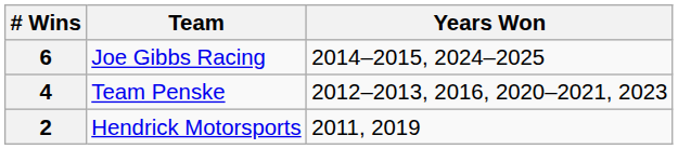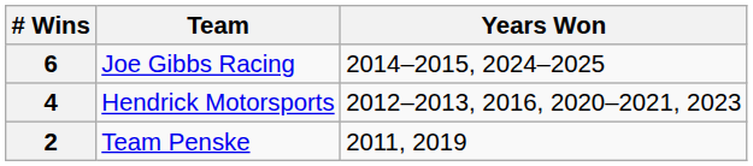4 | Team: Team Penske -> Hendrick Motorsports
2 | Team: Hendrick Motorsports -> Team Penske
